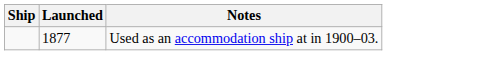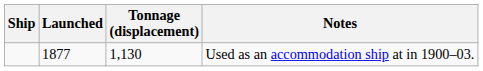+ column: Tonnage (displacement) | 1,130
